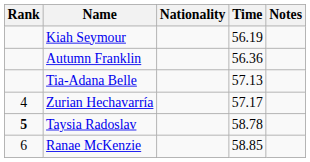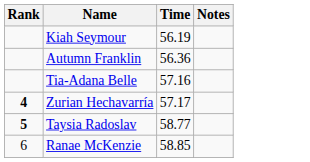- column: Nationality
Tia-Adana Belle | Time: 57.13 -> 57.16
Zurian Hechavarría | Rank: normal -> bold
Taysia Radoslav | Time: 58.78 -> 58.77
